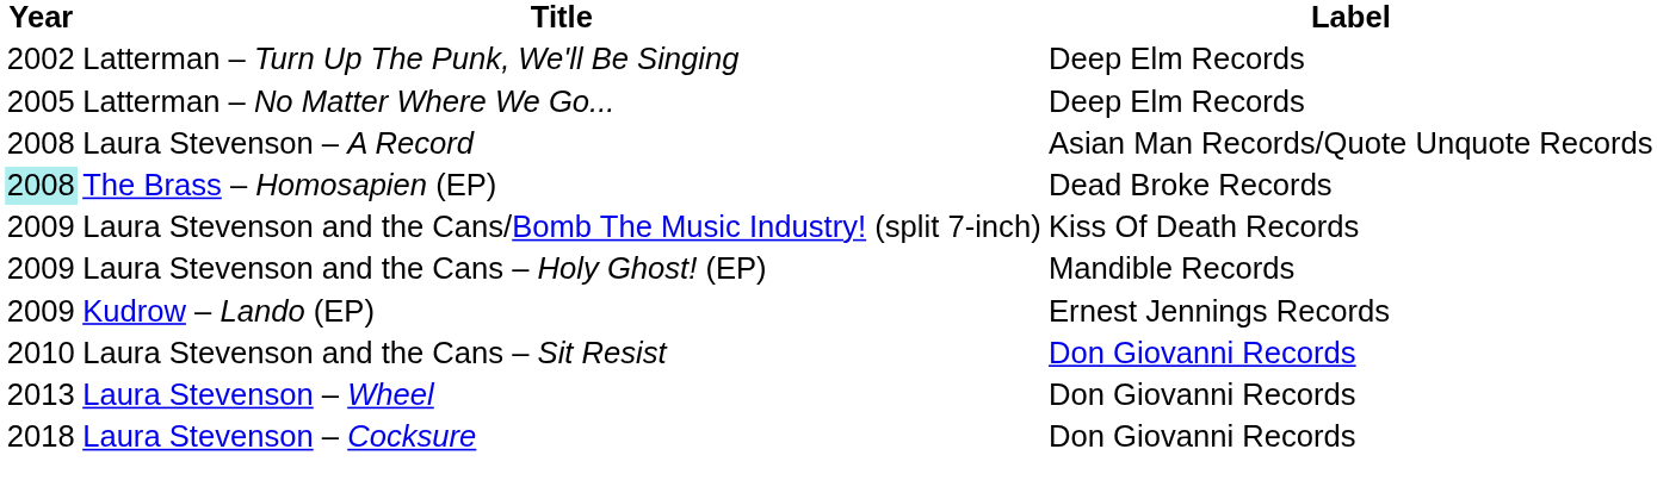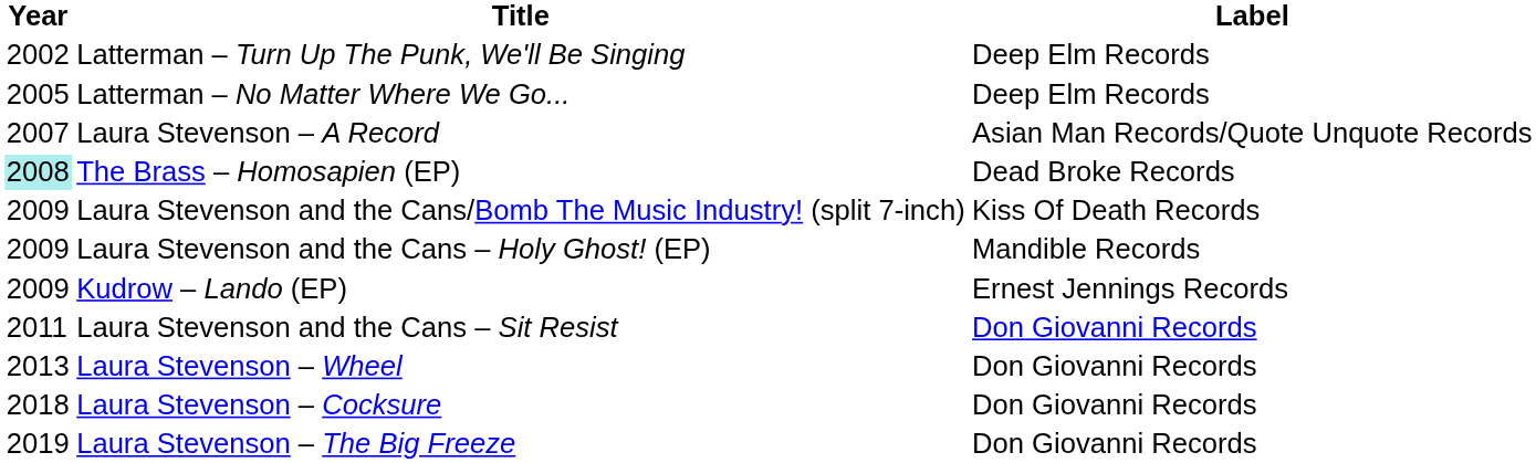Laura Stevenson – A Record | Year: 2008 -> 2007
Laura Stevenson and the Cans – Sit Resist | Year: 2010 -> 2011
+ row: 2019 | Laura Stevenson – The Big Freeze | Don Giovanni Records
